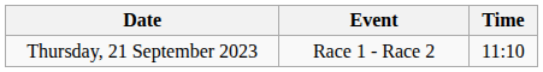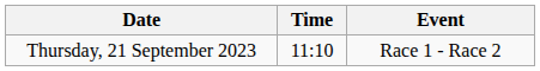columns swapped: Time <-> Event
